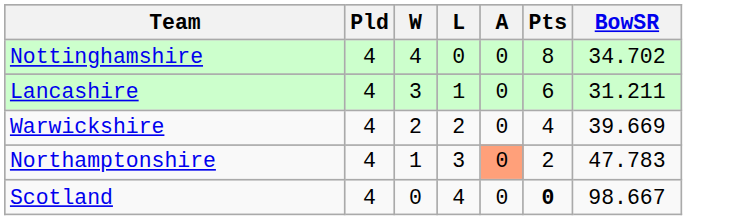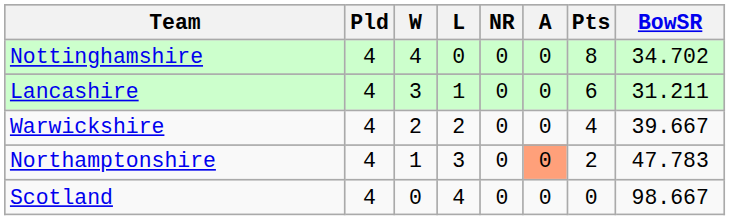+ column: NR | 0 | 0 | 0 | 0 | 0
Warwickshire | BowSR: 39.669 -> 39.667
Scotland | Pts: bold -> normal
